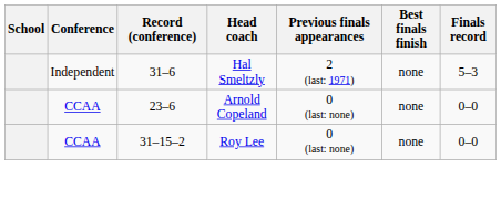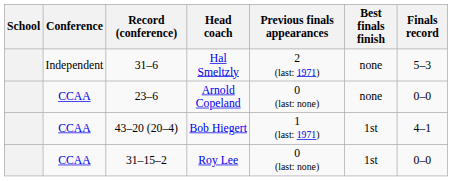+ row: CCAA | 43–20 (20–4) | Bob Hiegert | 1 (last: 1971) | 1st | 4–1
Roy Lee | Best finals finish: none -> 1st
